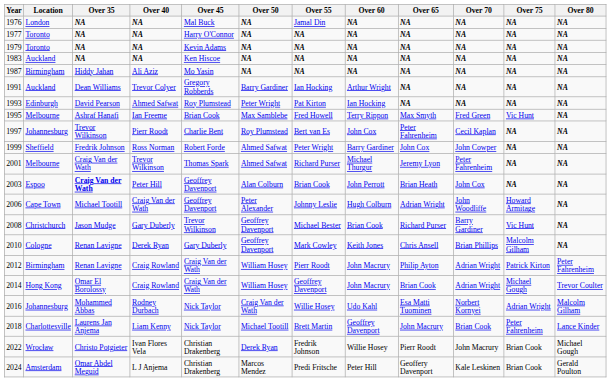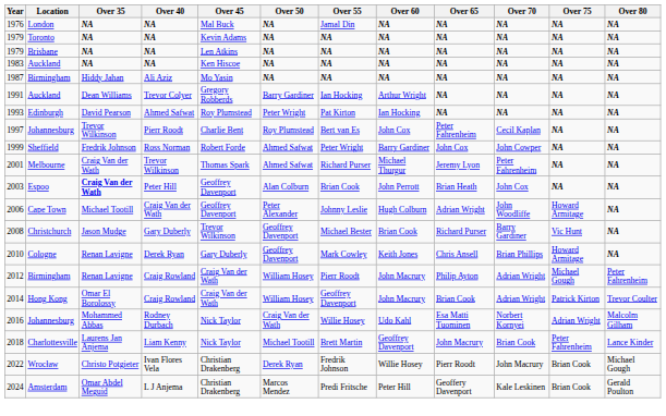- row: 1977 | Toronto | NA | NA | Harry O'Connor | NA | NA | NA | NA | NA | NA | NA
+ row: 1979 | Brisbane | NA | NA | Len Atkins | NA | NA | NA | NA | NA | NA | NA
- row: 1995 | Melbourne | Ashraf Hanafi | Ian Freeme | Brian Cook | Max Samblebe | Fred Howell | Terry Rippon | Max Smyth | Fred Green | Vic Hunt | NA
2010 | Over 75: Malcolm Gilham -> Howard Armitage
2012 | Over 75: Patrick Kirton -> Michael Gough
2014 | Over 75: Michael Gough -> Patrick Kirton
